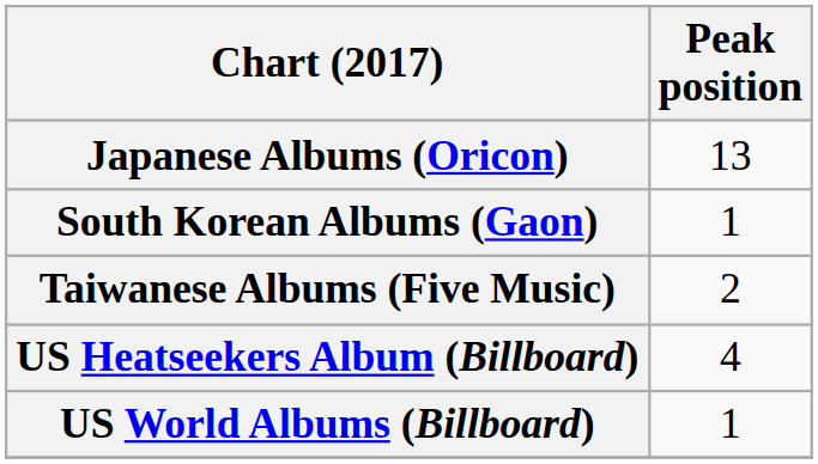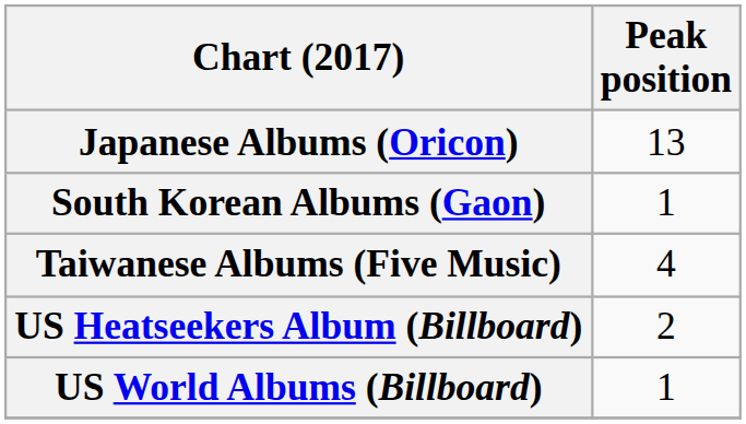Taiwanese Albums (Five Music) | Peak position: 2 -> 4
US Heatseekers Album (Billboard) | Peak position: 4 -> 2
